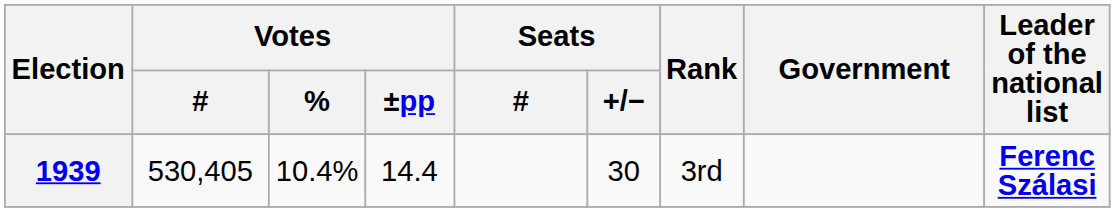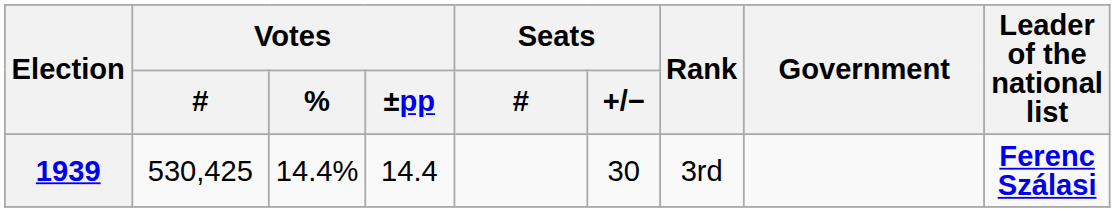1939 | Votes / #: 530,405 -> 530,425
1939 | Votes / %: 10.4% -> 14.4%
